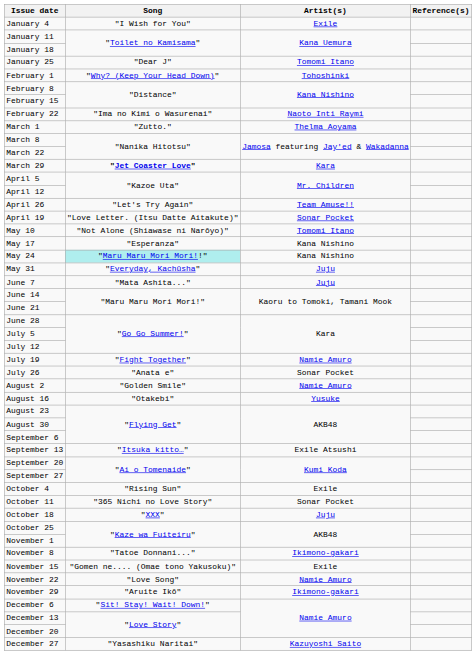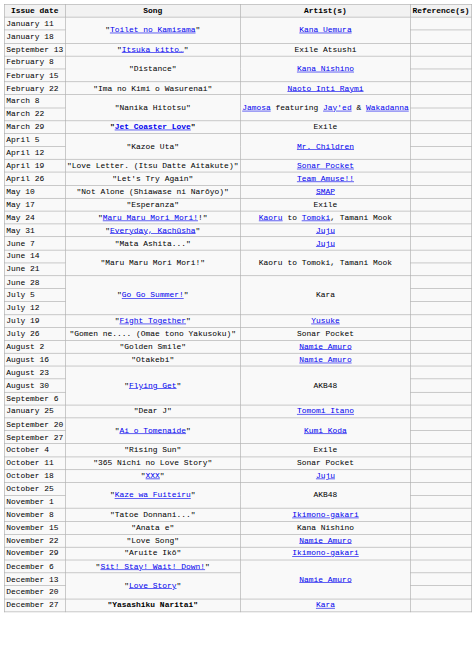- row: January 4 | "I Wish for You" | Exile
rows swapped: January 25 <-> September 13
- row: February 1 | "Why? (Keep Your Head Down)" | Tohoshinki
- row: March 1 | "Zutto." | Thelma Aoyama
March 29 | Artist(s): Kara -> Exile
rows swapped: April 19 <-> April 26
May 10 | Artist(s): Tomomi Itano -> SMAP
May 17 | Artist(s): Kana Nishino -> Exile
May 24 | Song: paleturquoise background -> no background
May 24 | Artist(s): Kana Nishino -> Kaoru to Tomoki, Tamani Mook
July 19 | Artist(s): Namie Amuro -> Yusuke
July 26 | Song: "Anata e" -> "Gomen ne.... (Omae tono Yakusoku)"
August 16 | Artist(s): Yusuke -> Namie Amuro
November 15 | Song: "Gomen ne.... (Omae tono Yakusoku)" -> "Anata e"
November 15 | Artist(s): Exile -> Kana Nishino
December 27 | Song: normal -> bold
December 27 | Artist(s): Kazuyoshi Saito -> Kara
